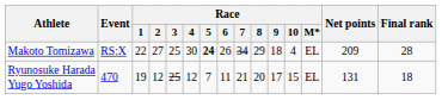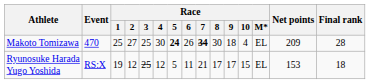Makoto Tomizawa | Event: RS:X -> 470
Makoto Tomizawa | Race / 1: 22 -> 25
Makoto Tomizawa | Race / 7: normal -> bold
Makoto Tomizawa | Race / 8: 29 -> 30
Ryunosuke Harada Yugo Yoshida | Event: 470 -> RS:X
Ryunosuke Harada Yugo Yoshida | Race / 5: 7 -> 5
Ryunosuke Harada Yugo Yoshida | Race / 8: 20 -> 17
Ryunosuke Harada Yugo Yoshida | Net points: 131 -> 153
